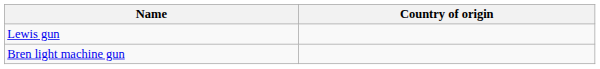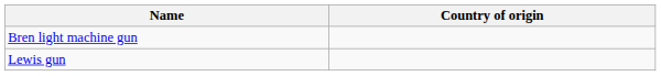rows swapped: Bren light machine gun <-> Lewis gun
